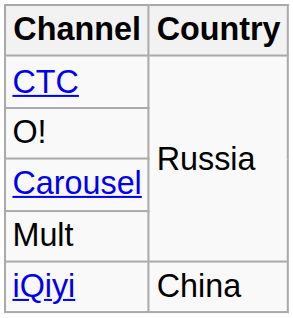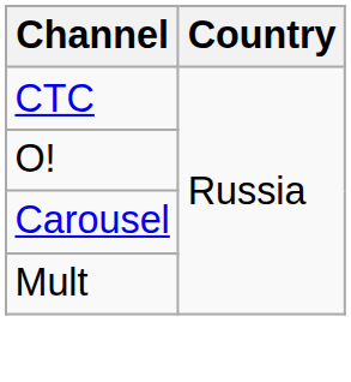- row: iQiyi | China
